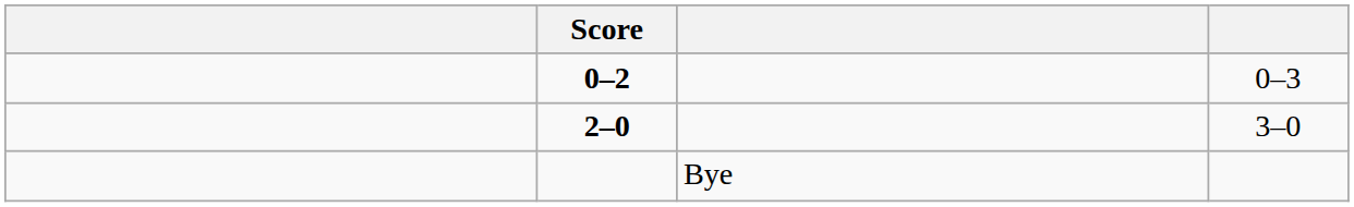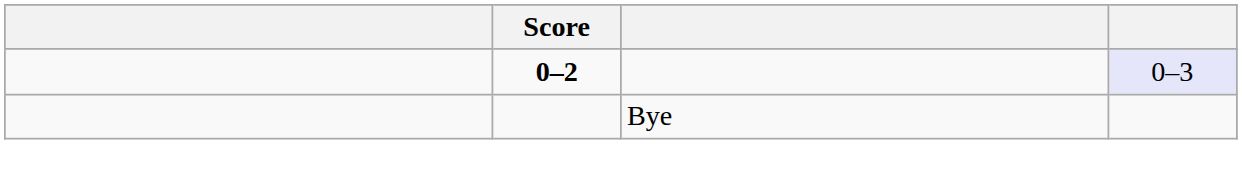0–2 | column 4: no background -> lavender background
- row: 2–0 | 3–0
